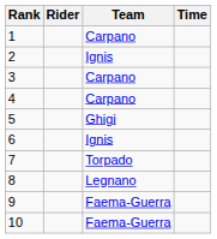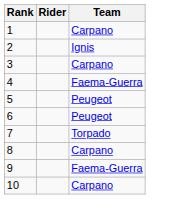- column: Time
4 | Team: Carpano -> Faema-Guerra
5 | Team: Ghigi -> Peugeot
6 | Team: Ignis -> Peugeot
8 | Team: Legnano -> Carpano
10 | Team: Faema-Guerra -> Carpano
